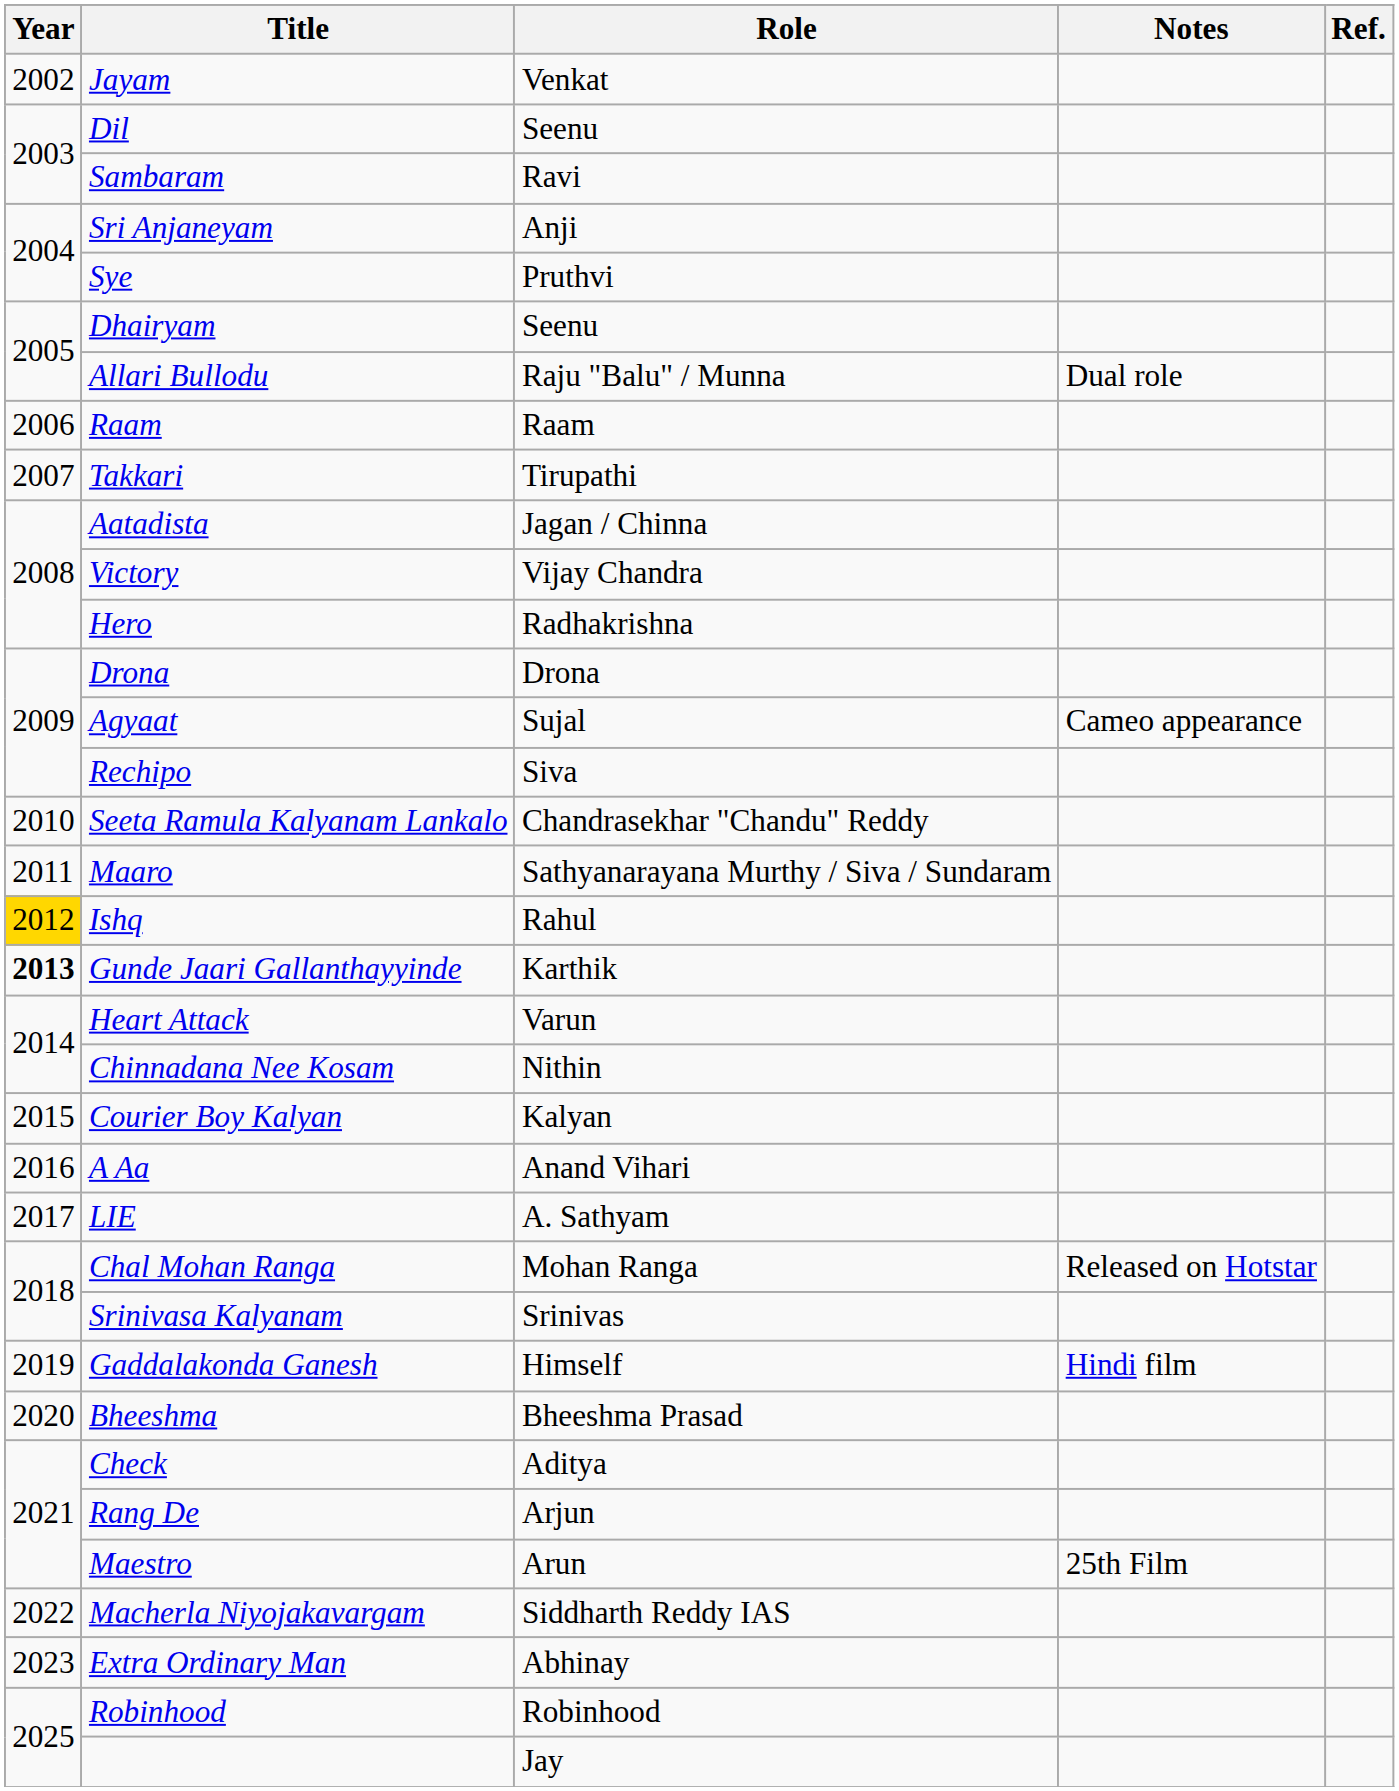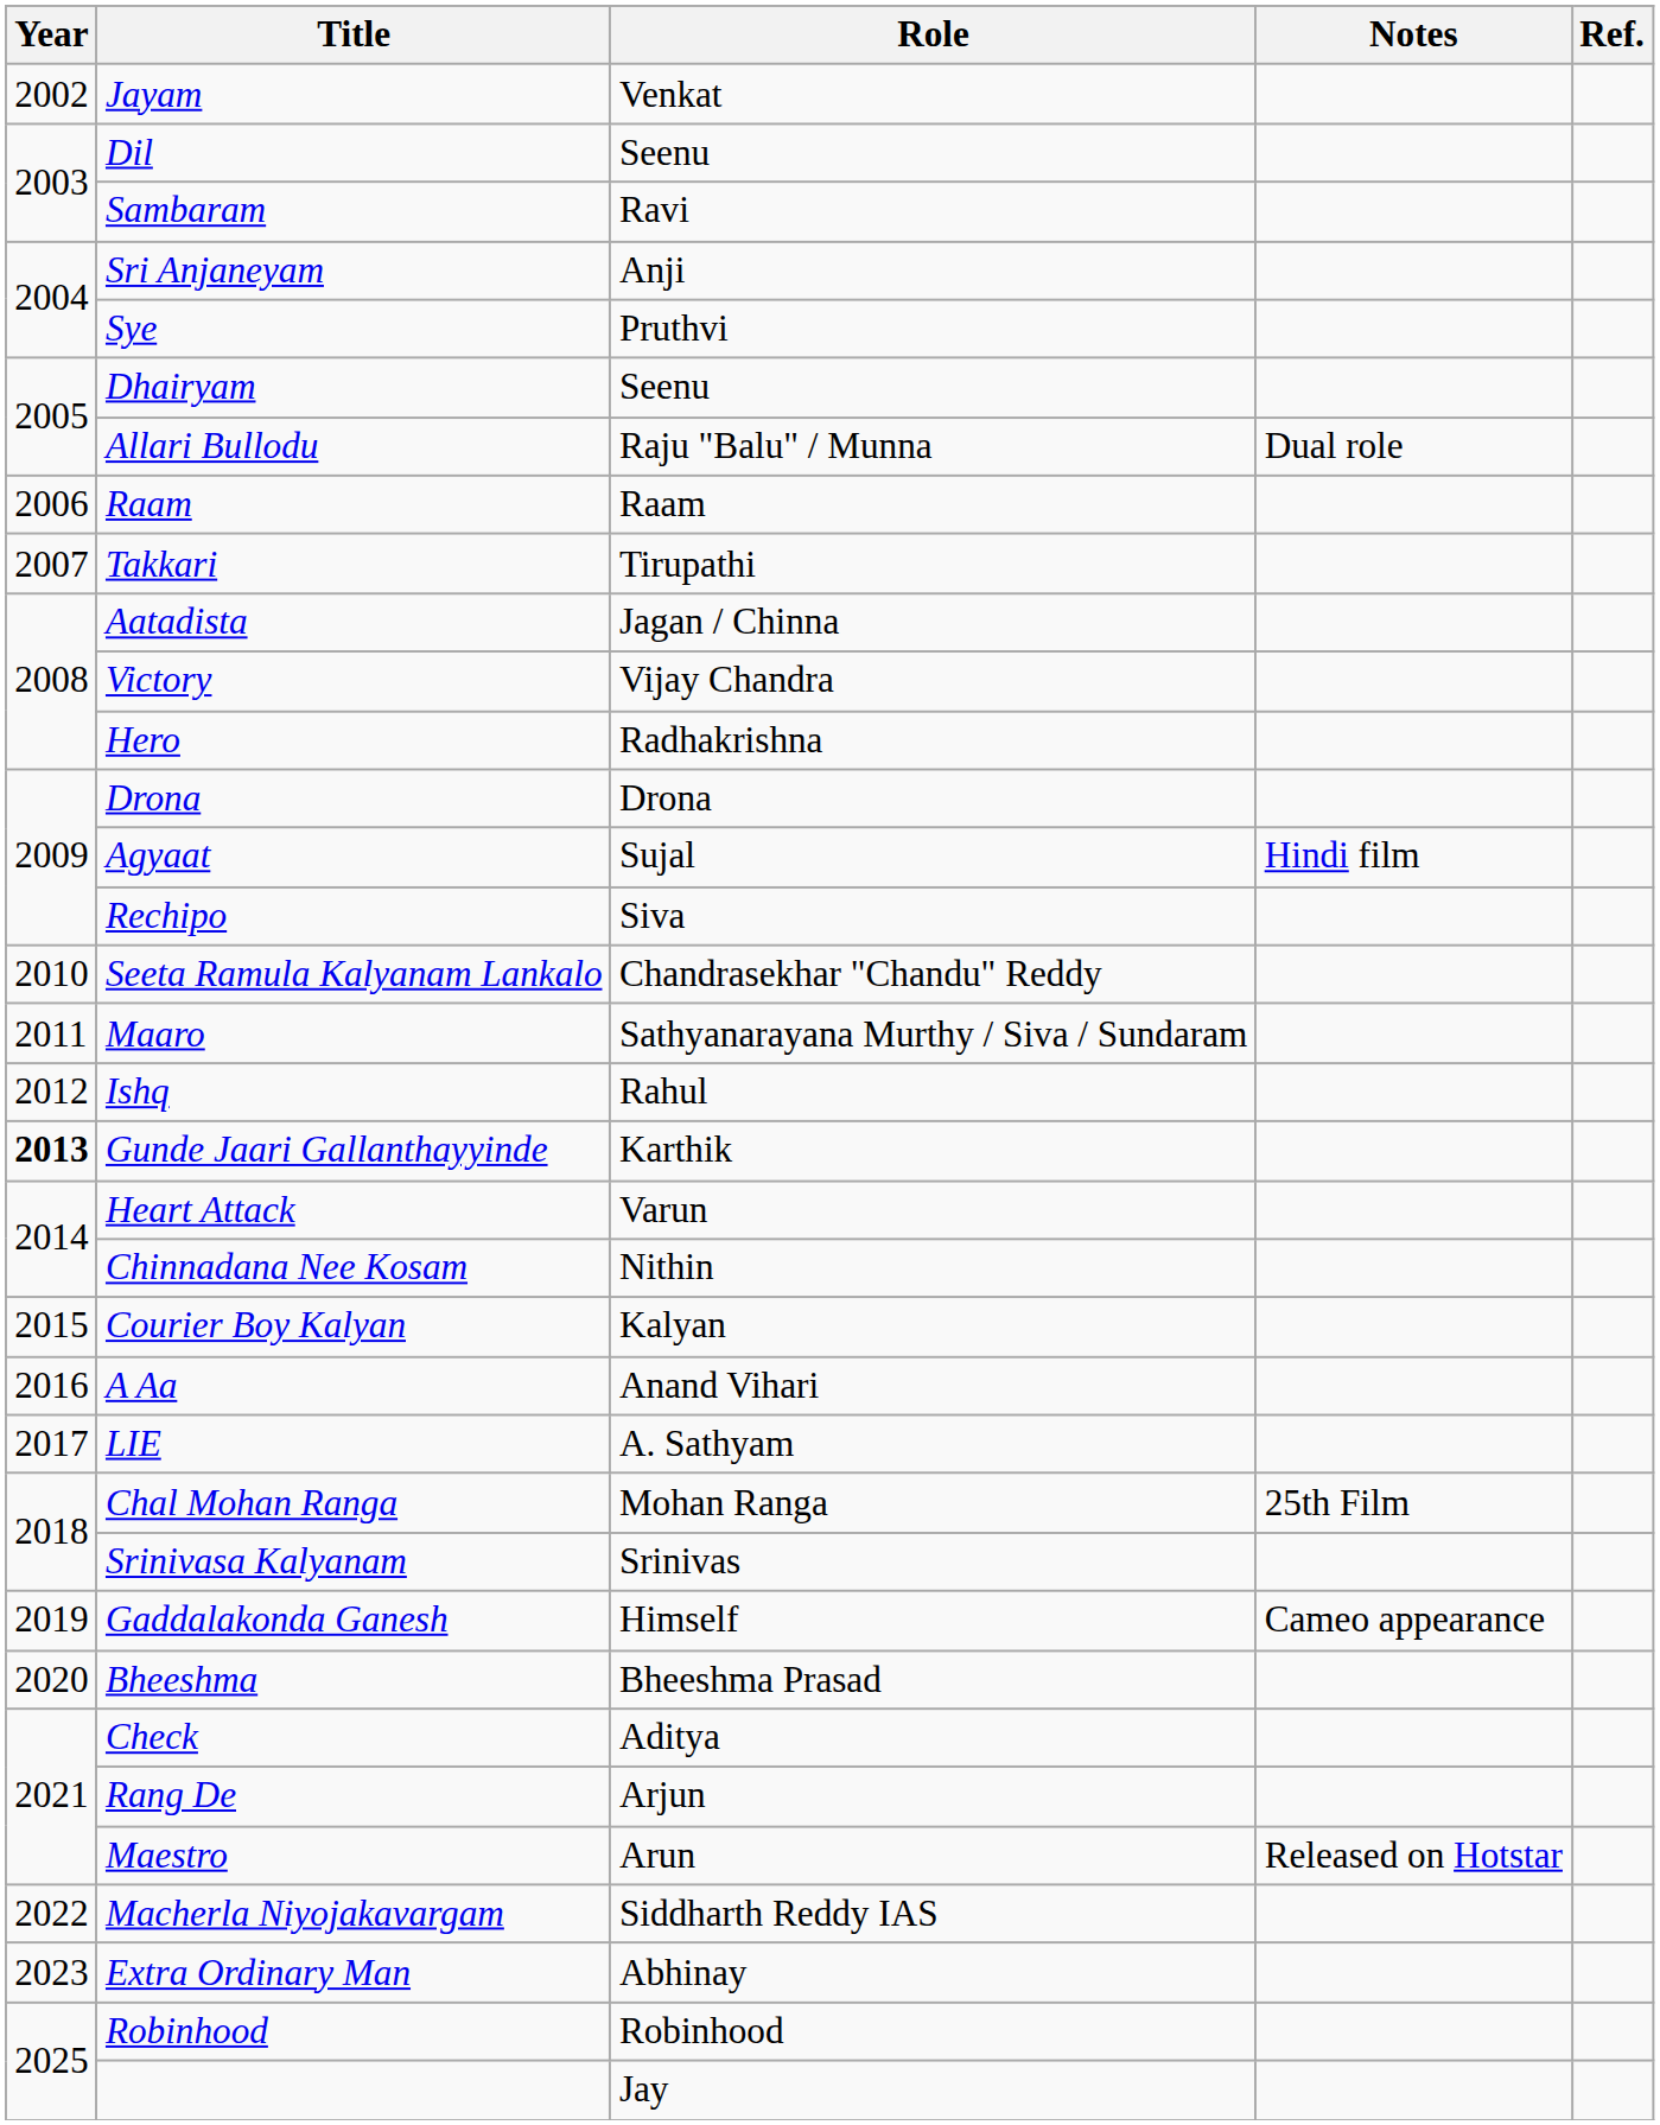Agyaat | Notes: Cameo appearance -> Hindi film
Ishq | Year: gold background -> no background
Chal Mohan Ranga | Notes: Released on Hotstar -> 25th Film
Gaddalakonda Ganesh | Notes: Hindi film -> Cameo appearance
Maestro | Notes: 25th Film -> Released on Hotstar
